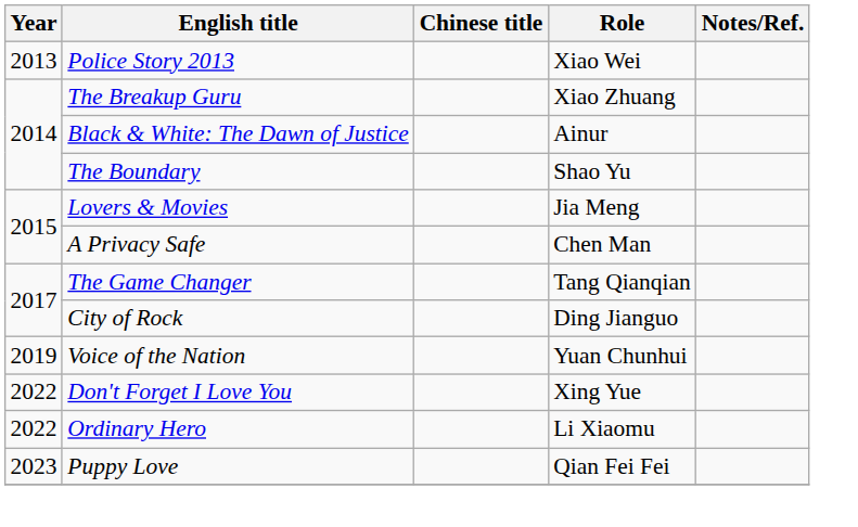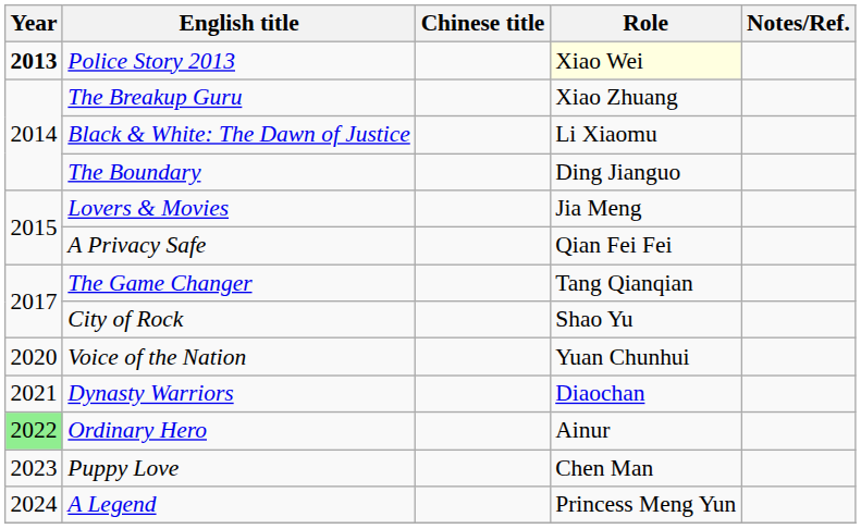Police Story 2013 | Year: normal -> bold
Police Story 2013 | Role: no background -> lightyellow background
Black & White: The Dawn of Justice | Role: Ainur -> Li Xiaomu
The Boundary | Role: Shao Yu -> Ding Jianguo
A Privacy Safe | Role: Chen Man -> Qian Fei Fei
City of Rock | Role: Ding Jianguo -> Shao Yu
Voice of the Nation | Year: 2019 -> 2020
+ row: 2021 | Dynasty Warriors | Diaochan
- row: 2022 | Don't Forget I Love You | Xing Yue
Ordinary Hero | Year: no background -> lightgreen background
Ordinary Hero | Role: Li Xiaomu -> Ainur
Puppy Love | Role: Qian Fei Fei -> Chen Man
+ row: 2024 | A Legend | Princess Meng Yun
